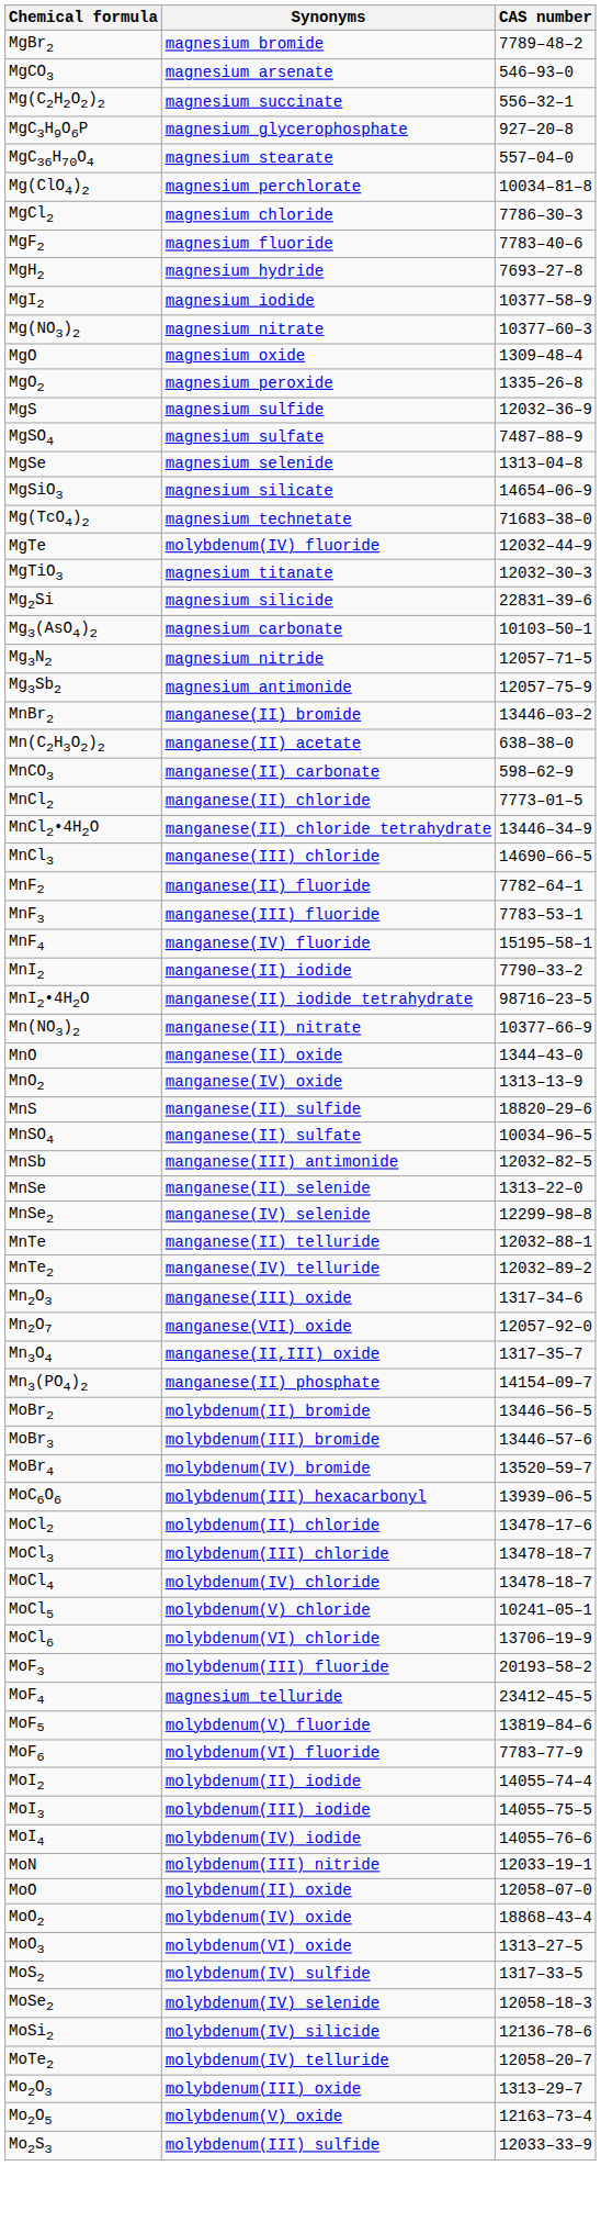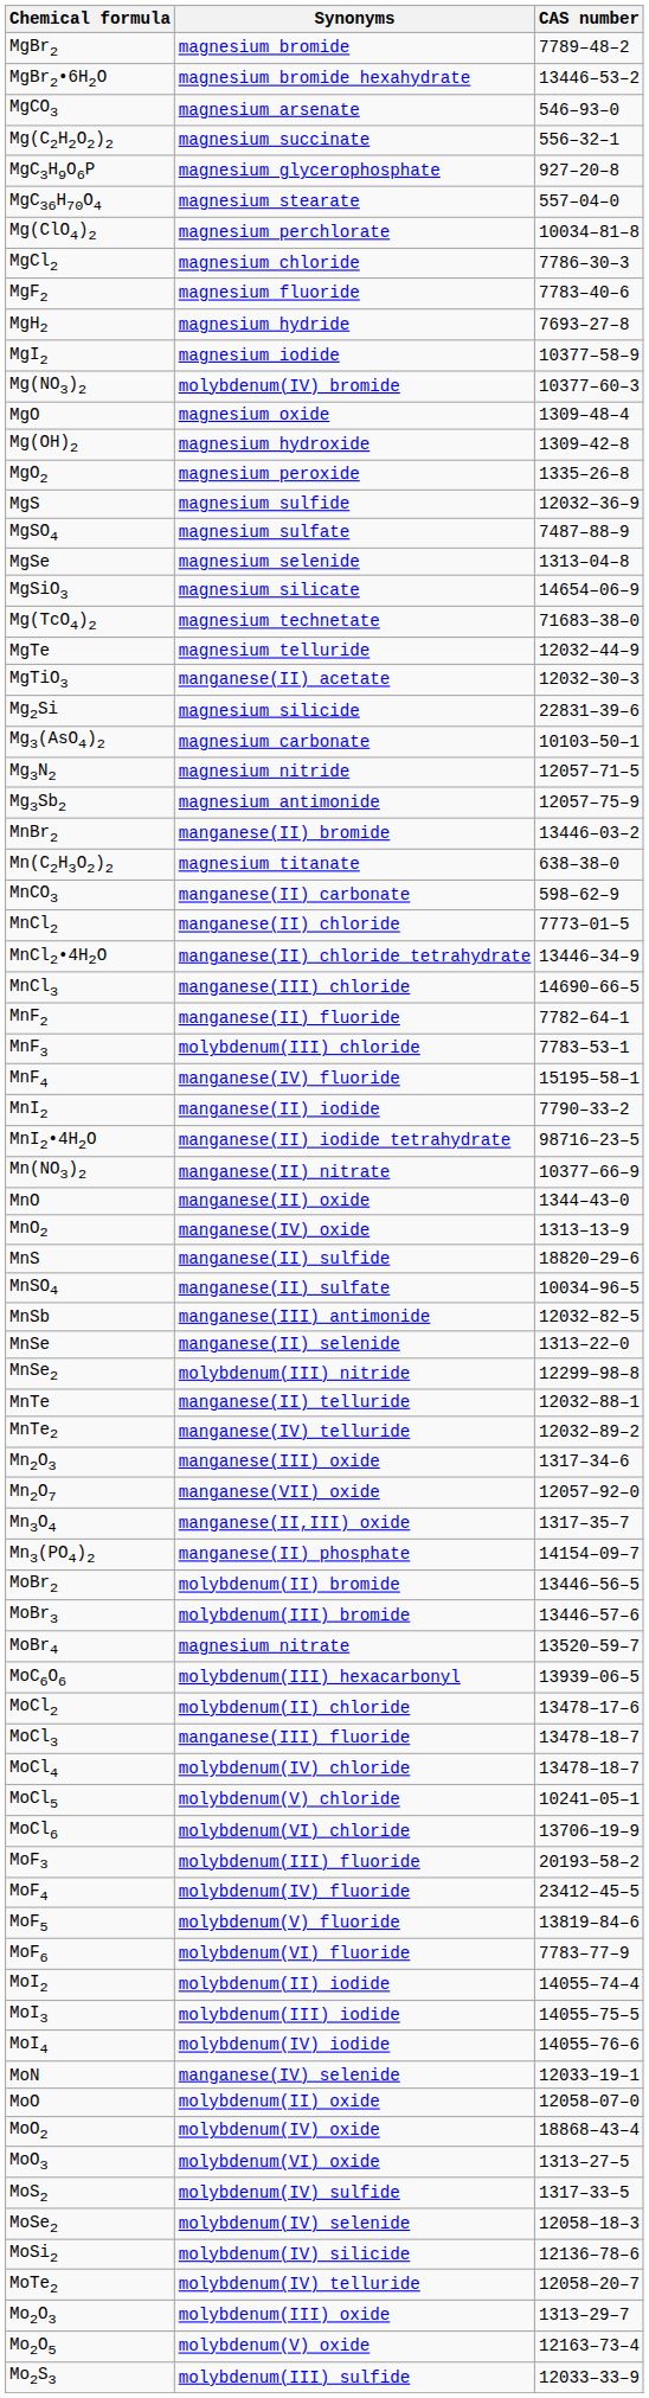+ row: MgBr2•6H2O | magnesium bromide hexahydrate | 13446–53–2
Mg(NO3)2 | Synonyms: magnesium nitrate -> molybdenum(IV) bromide
+ row: Mg(OH)2 | magnesium hydroxide | 1309–42–8
MgTe | Synonyms: molybdenum(IV) fluoride -> magnesium telluride
MgTiO3 | Synonyms: magnesium titanate -> manganese(II) acetate
Mn(C2H3O2)2 | Synonyms: manganese(II) acetate -> magnesium titanate
MnF3 | Synonyms: manganese(III) fluoride -> molybdenum(III) chloride
MnSe2 | Synonyms: manganese(IV) selenide -> molybdenum(III) nitride
MoBr4 | Synonyms: molybdenum(IV) bromide -> magnesium nitrate
MoCl3 | Synonyms: molybdenum(III) chloride -> manganese(III) fluoride
MoF4 | Synonyms: magnesium telluride -> molybdenum(IV) fluoride
MoN | Synonyms: molybdenum(III) nitride -> manganese(IV) selenide
